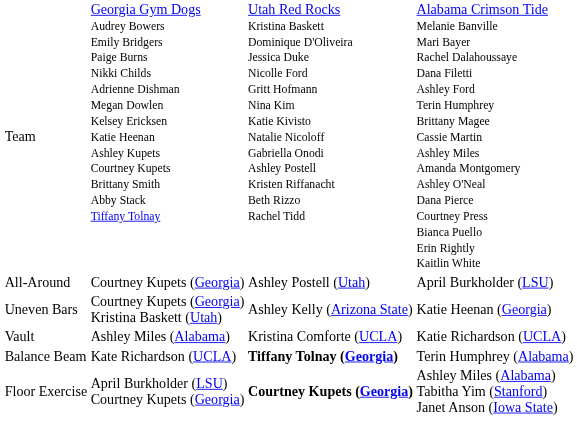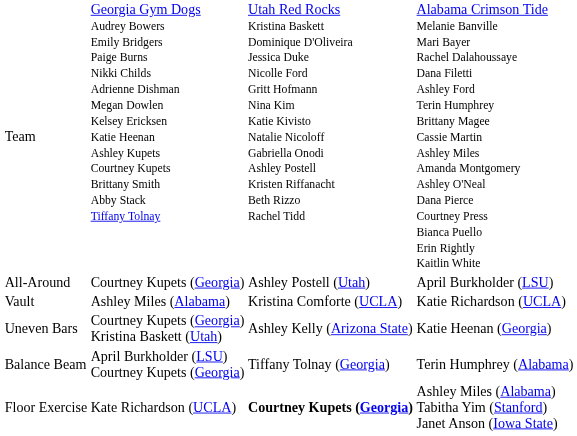rows swapped: Vault <-> Uneven Bars
Balance Beam | column 2: Kate Richardson (UCLA) -> April Burkholder (LSU) Courtney Kupets (Georgia)
Balance Beam | column 3: bold -> normal
Floor Exercise | column 2: April Burkholder (LSU) Courtney Kupets (Georgia) -> Kate Richardson (UCLA)
